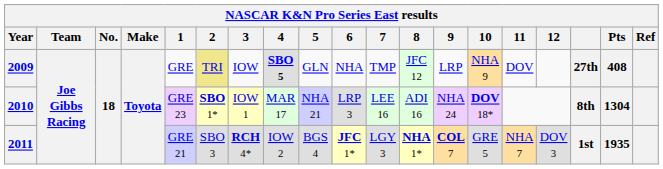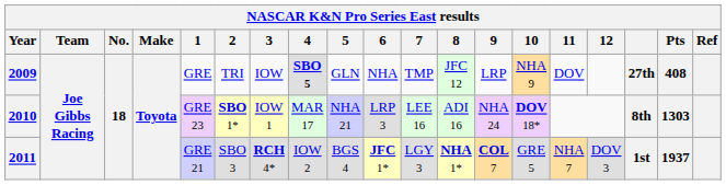2009 | 2: khaki background -> no background
2010 | Pts: 1304 -> 1303
2011 | Pts: 1935 -> 1937
